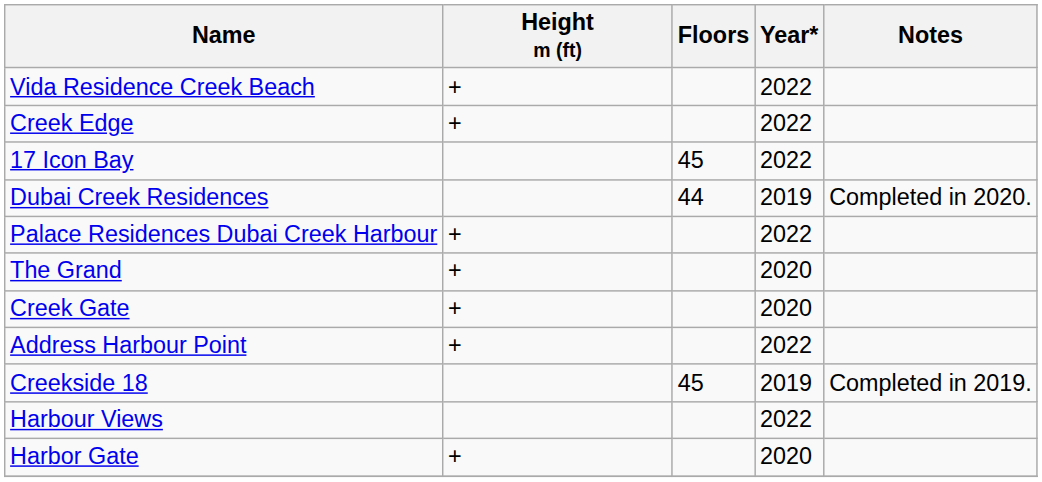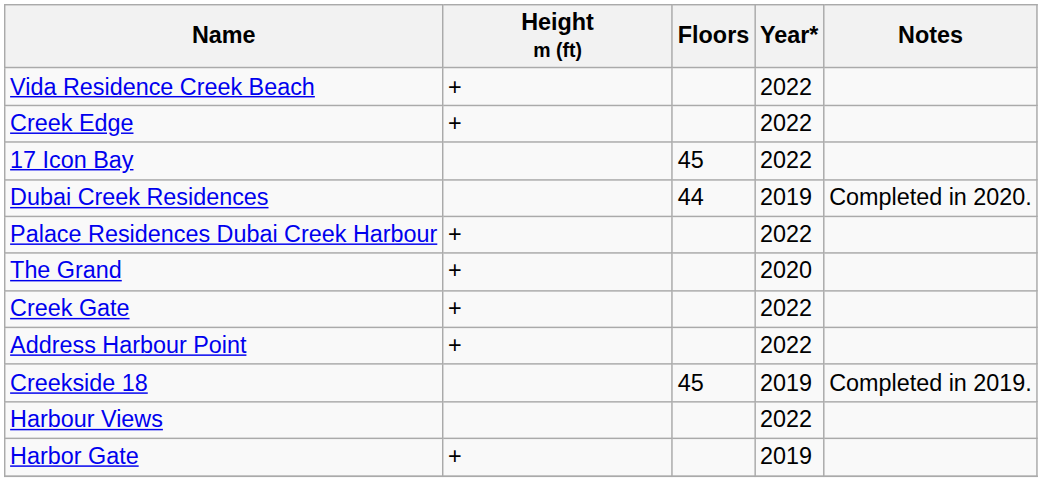Creek Gate | Year*: 2020 -> 2022
Harbor Gate | Year*: 2020 -> 2019
